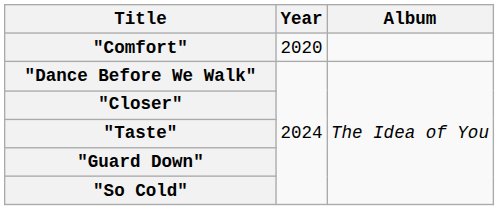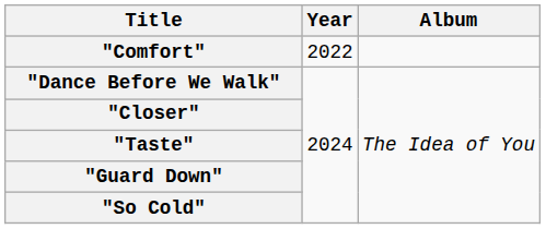"Comfort" | Year: 2020 -> 2022
